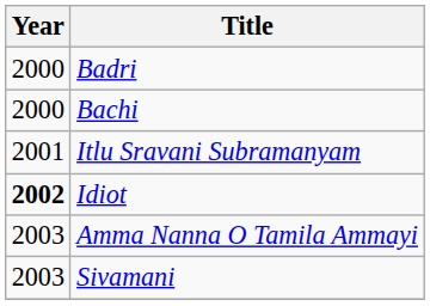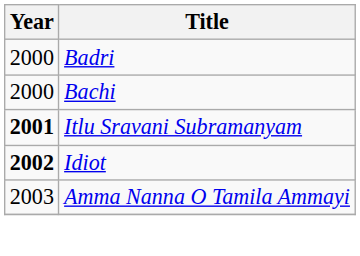Itlu Sravani Subramanyam | Year: normal -> bold
- row: 2003 | Sivamani
